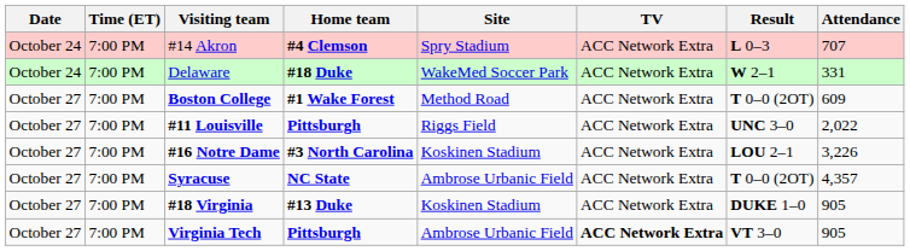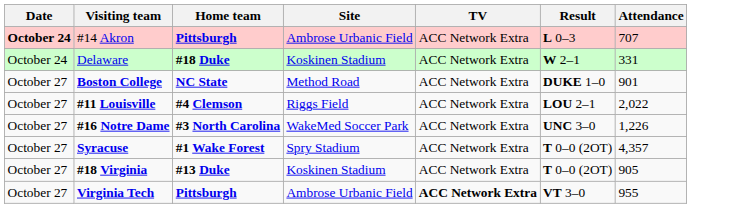- column: Time (ET) | 7:00 PM | 7:00 PM | 7:00 PM | 7:00 PM | 7:00 PM | 7:00 PM | 7:00 PM | 7:00 PM
#14 Akron | Date: normal -> bold
#14 Akron | Home team: #4 Clemson -> Pittsburgh
#14 Akron | Site: Spry Stadium -> Ambrose Urbanic Field
Delaware | Site: WakeMed Soccer Park -> Koskinen Stadium
Boston College | Home team: #1 Wake Forest -> NC State
Boston College | Result: T 0–0 (2OT) -> DUKE 1–0
Boston College | Attendance: 609 -> 901
#11 Louisville | Home team: Pittsburgh -> #4 Clemson
#11 Louisville | Result: UNC 3–0 -> LOU 2–1
#16 Notre Dame | Site: Koskinen Stadium -> WakeMed Soccer Park
#16 Notre Dame | Result: LOU 2–1 -> UNC 3–0
#16 Notre Dame | Attendance: 3,226 -> 1,226
Syracuse | Home team: NC State -> #1 Wake Forest
Syracuse | Site: Ambrose Urbanic Field -> Spry Stadium
#18 Virginia | Result: DUKE 1–0 -> T 0–0 (2OT)
Virginia Tech | Attendance: 905 -> 955
